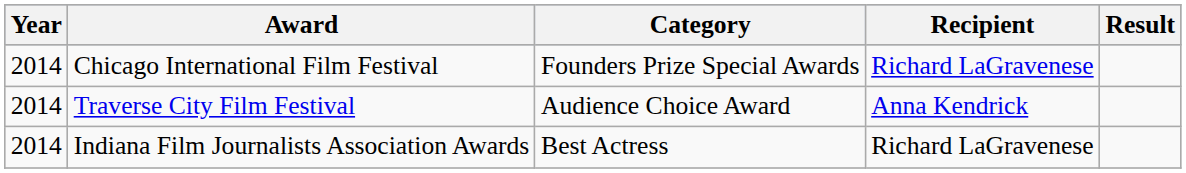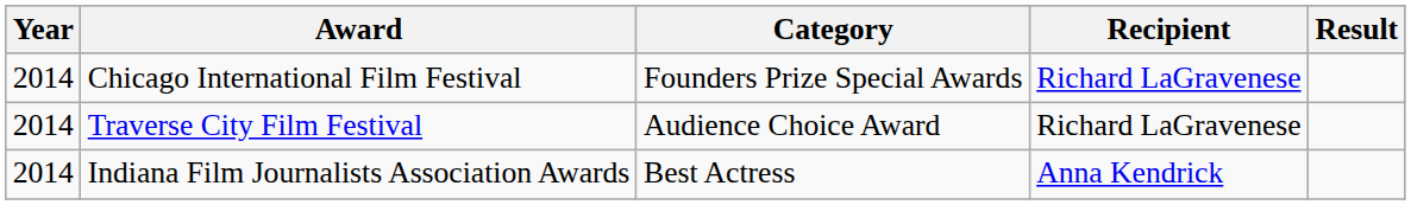Traverse City Film Festival | Recipient: Anna Kendrick -> Richard LaGravenese
Indiana Film Journalists Association Awards | Recipient: Richard LaGravenese -> Anna Kendrick
